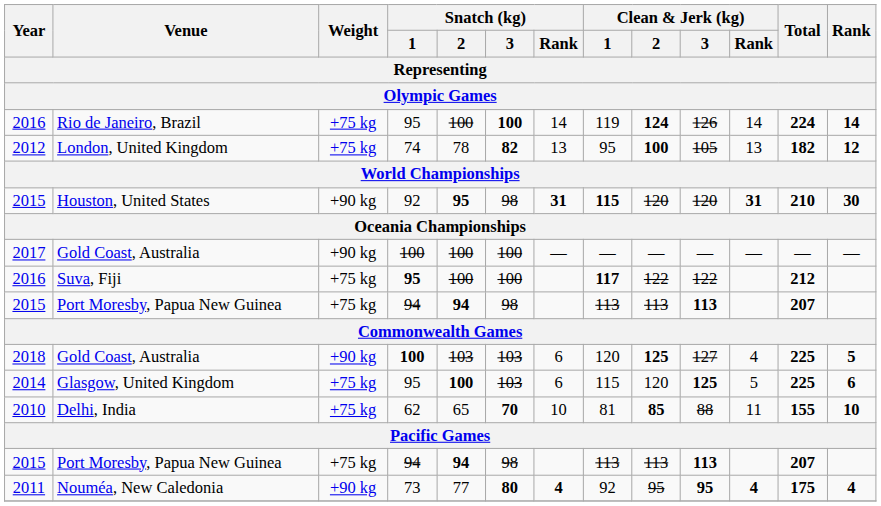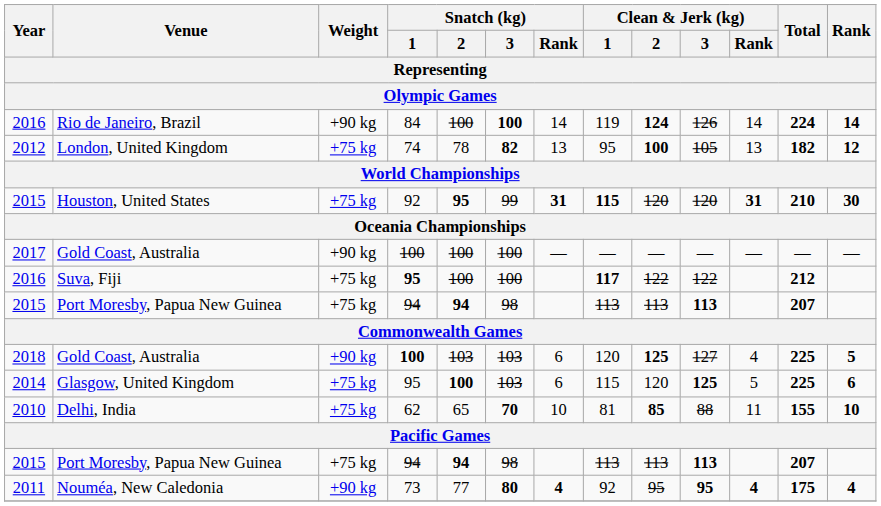Rio de Janeiro, Brazil | Weight: +75 kg -> +90 kg
Rio de Janeiro, Brazil | Snatch (kg) / 1: 95 -> 84
Houston, United States | Weight: +90 kg -> +75 kg
Houston, United States | Snatch (kg) / 3: 98 -> 99
